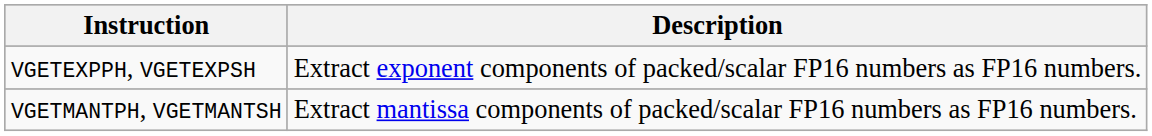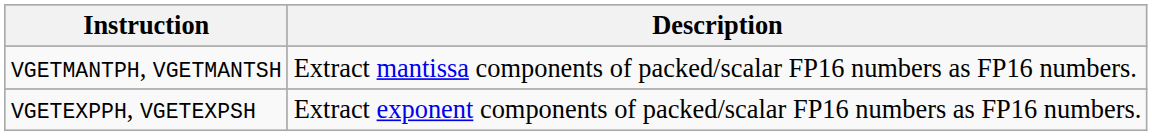rows swapped: VGETEXPPH, VGETEXPSH <-> VGETMANTPH, VGETMANTSH
